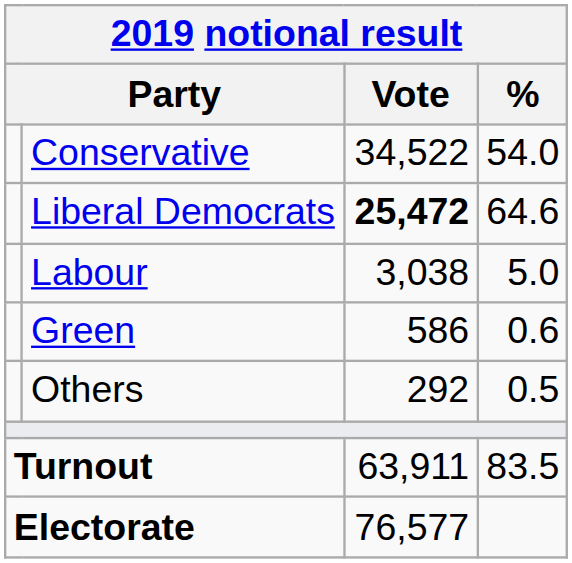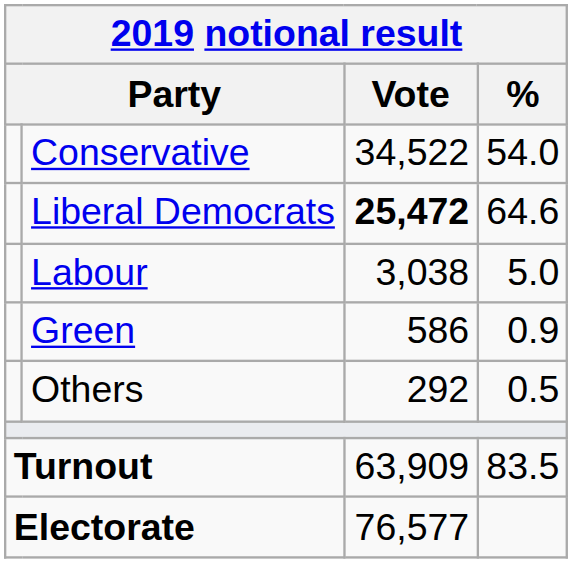Green | %: 0.6 -> 0.9
Turnout | Vote: 63,911 -> 63,909
